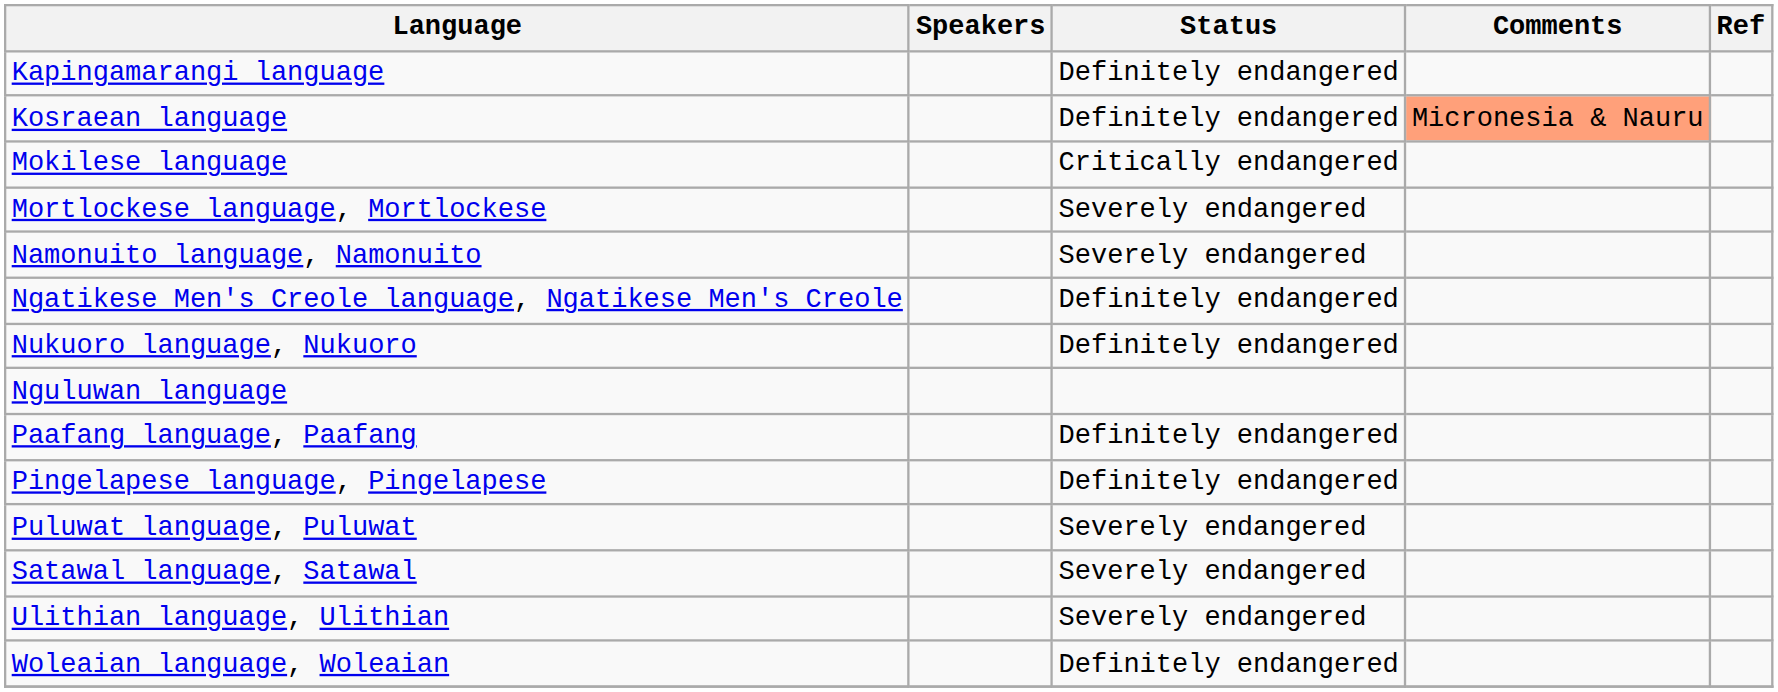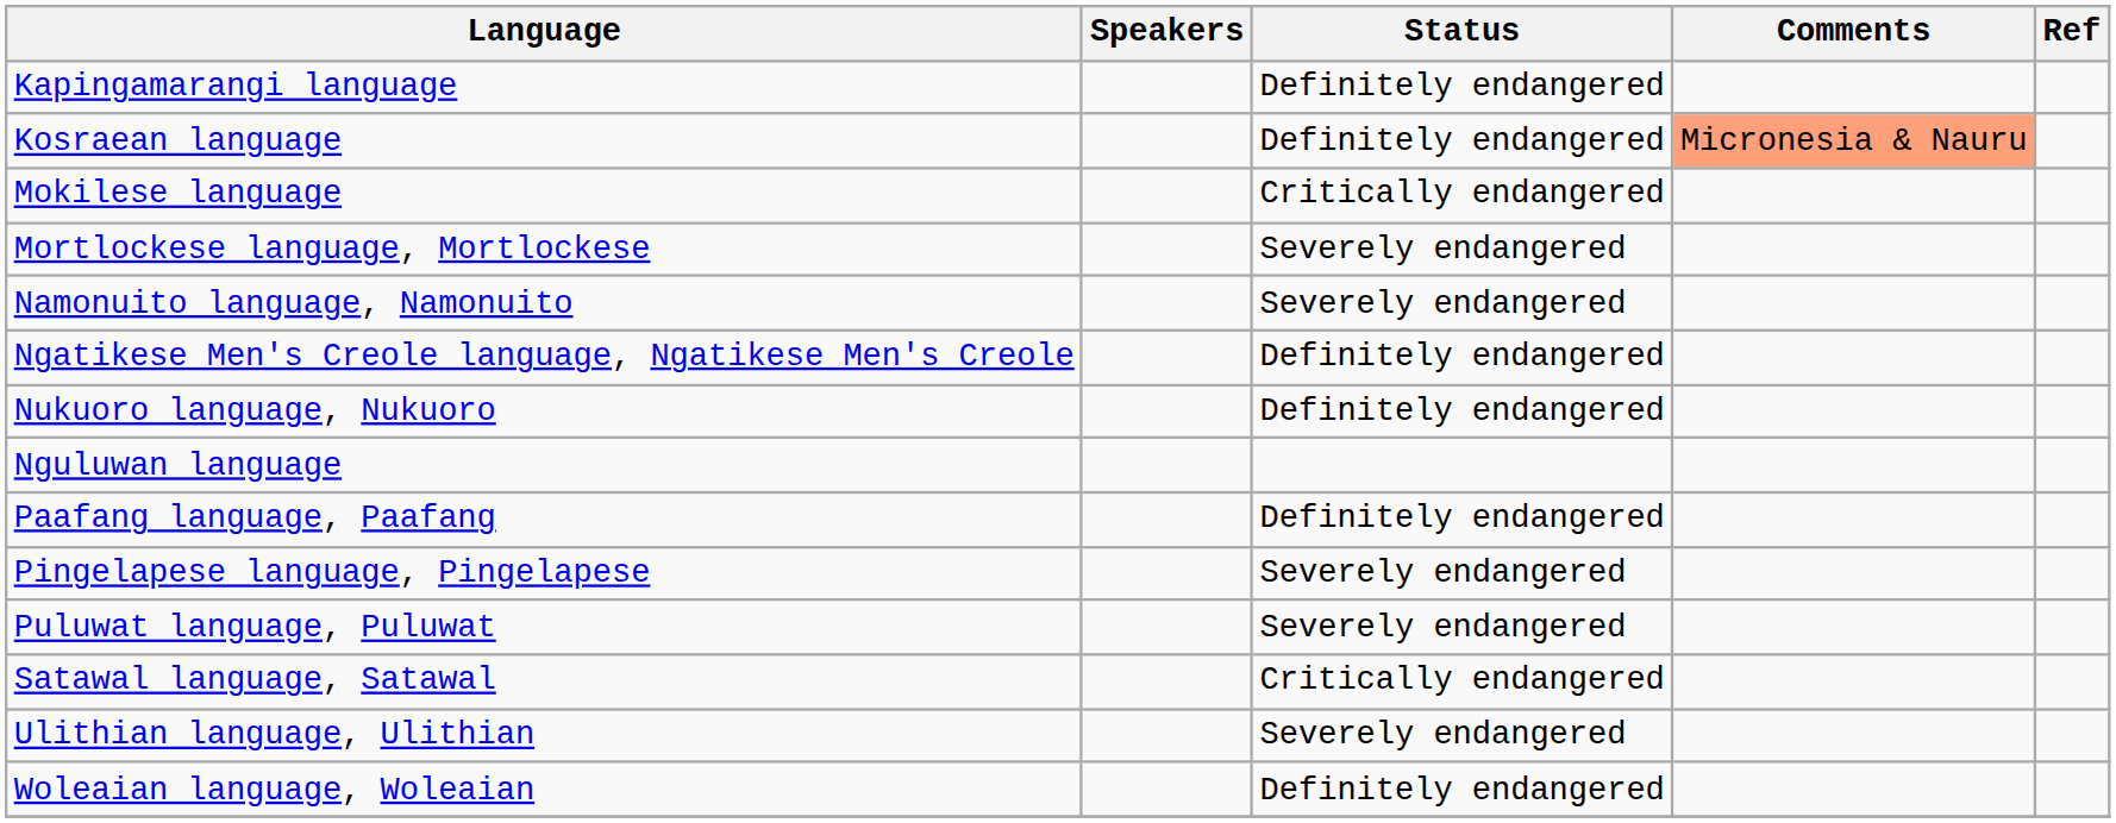Pingelapese language, Pingelapese | Status: Definitely endangered -> Severely endangered
Satawal language, Satawal | Status: Severely endangered -> Critically endangered
